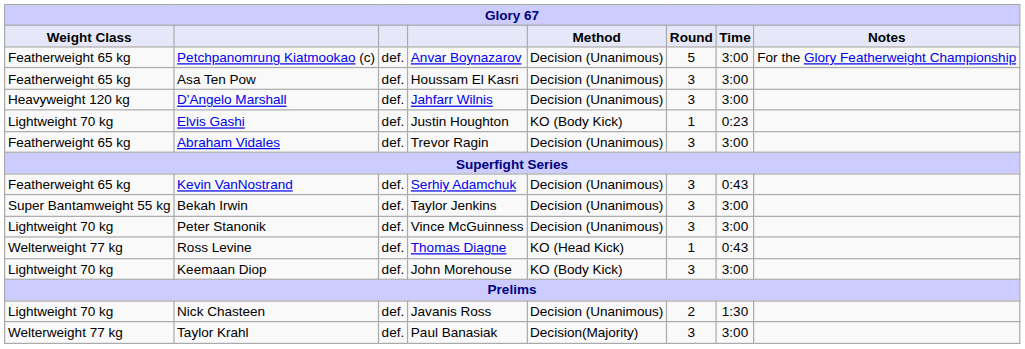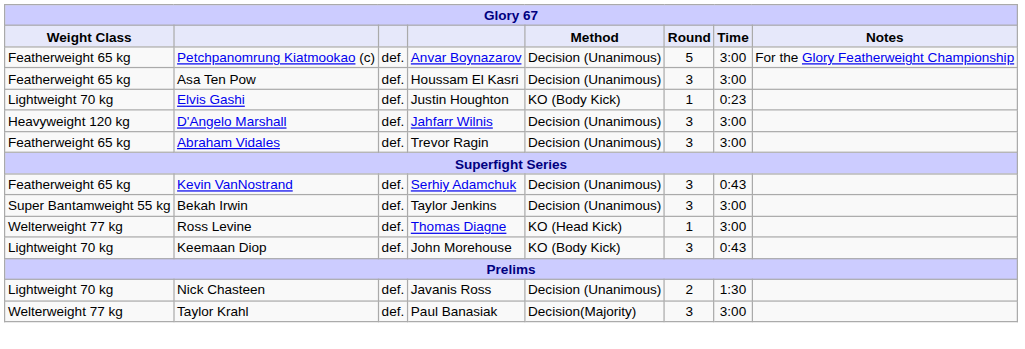rows swapped: D'Angelo Marshall <-> Elvis Gashi
- row: Lightweight 70 kg | Peter Stanonik | def. | Vince McGuinness | Decision (Unanimous) | 3 | 3:00
Ross Levine | Time: 0:43 -> 3:00
Keemaan Diop | Time: 3:00 -> 0:43
